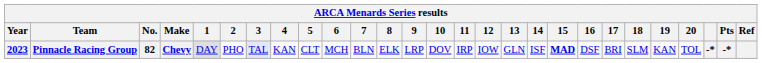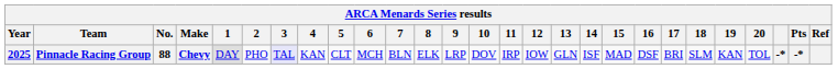Pinnacle Racing Group | Year: 2023 -> 2025
Pinnacle Racing Group | No.: 82 -> 88
Pinnacle Racing Group | 15: bold -> normal
